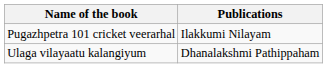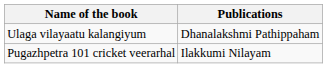rows swapped: Ulaga vilayaatu kalangiyum <-> Pugazhpetra 101 cricket veerarhal
